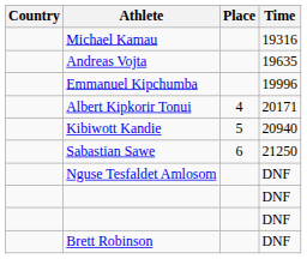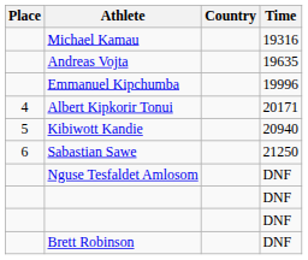columns swapped: Place <-> Country
